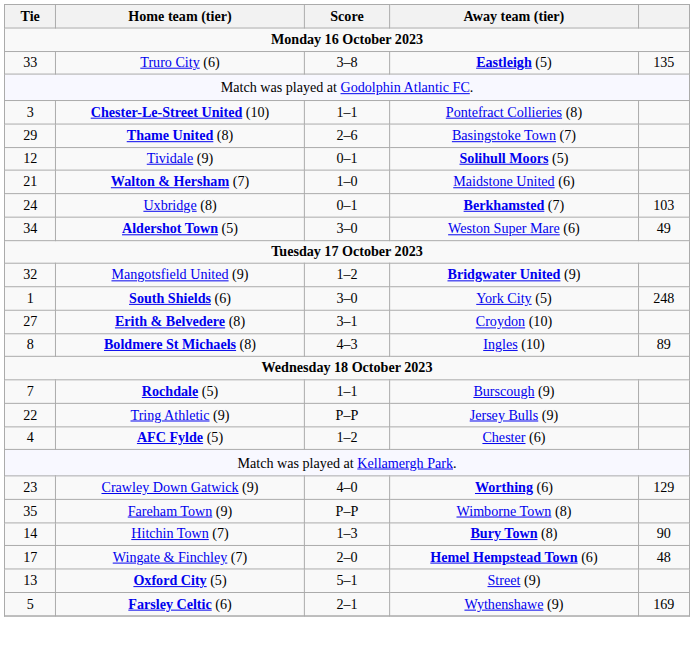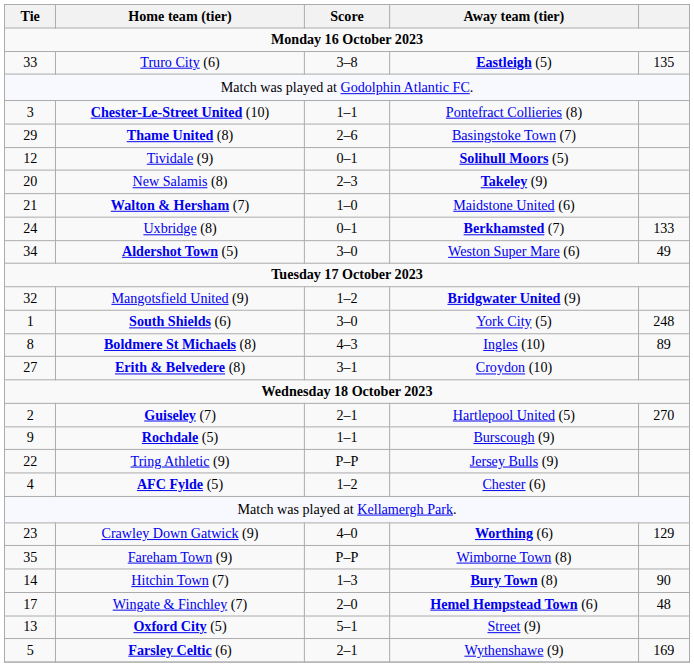+ row: 20 | New Salamis (8) | 2–3 | Takeley (9)
Uxbridge (8) | column 5: 103 -> 133
rows swapped: Boldmere St Michaels (8) <-> Erith & Belvedere (8)
+ row: 2 | Guiseley (7) | 2–1 | Hartlepool United (5) | 270
Rochdale (5) | Tie: 7 -> 9
